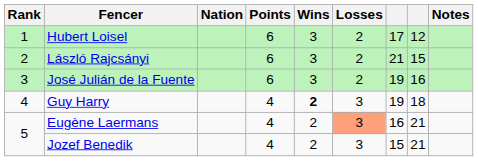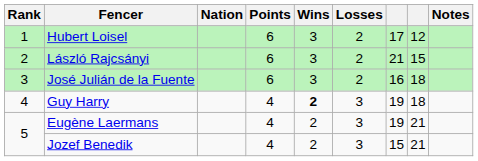José Julián de la Fuente | column 7: 19 -> 16
José Julián de la Fuente | column 8: 16 -> 18
Eugène Laermans | Losses: lightsalmon background -> no background
Eugène Laermans | column 7: 16 -> 19
